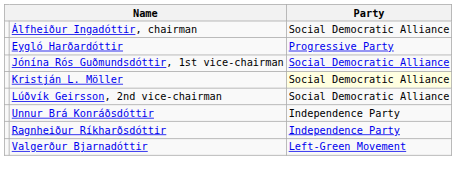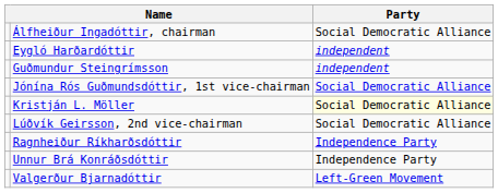Eygló Harðardóttir | Party: Progressive Party -> independent
+ row: Guðmundur Steingrímsson | independent
rows swapped: Ragnheiður Ríkharðsdóttir <-> Unnur Brá Konráðsdóttir
